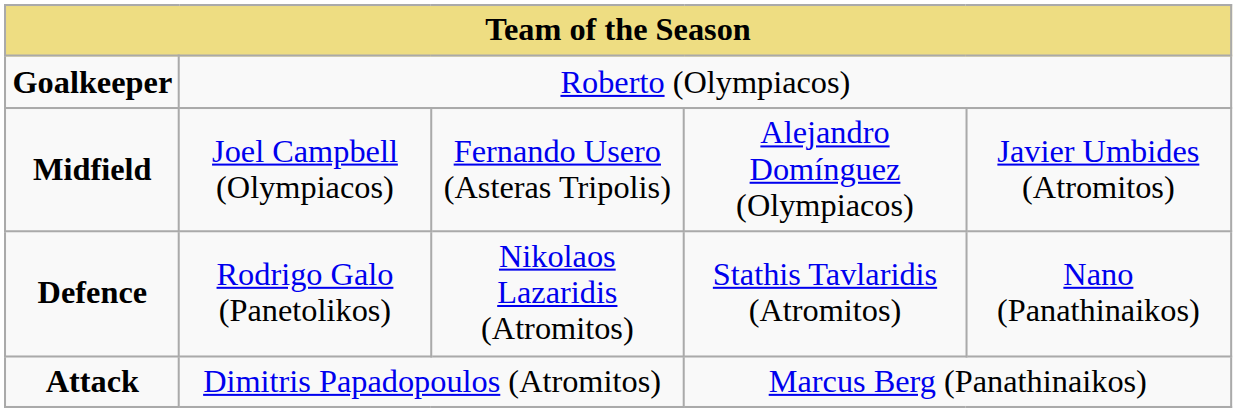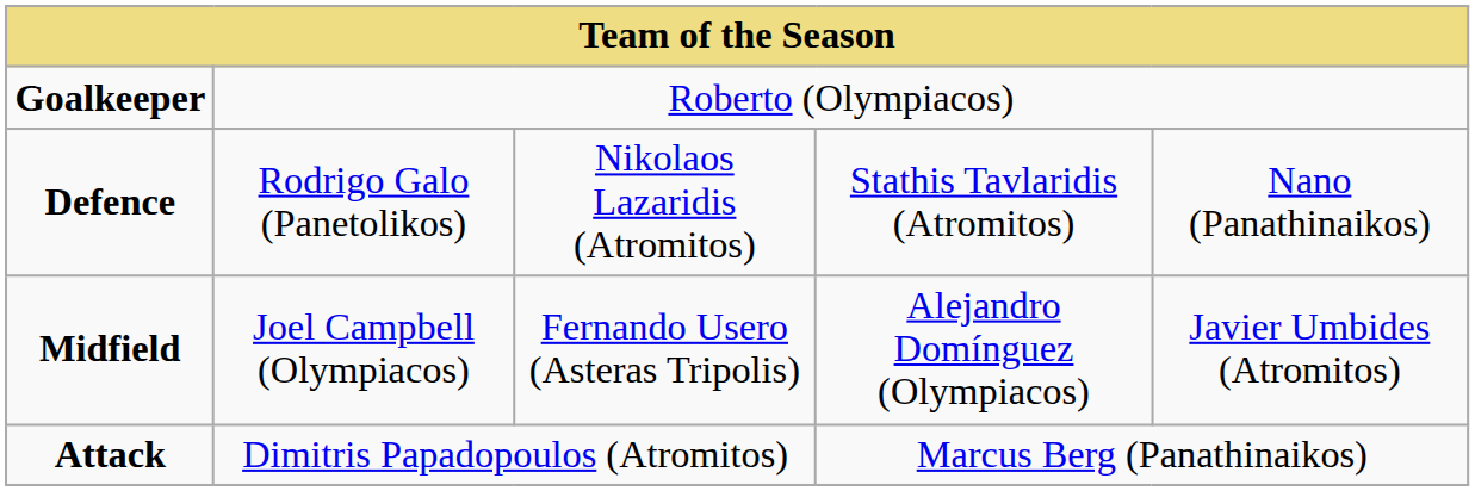rows swapped: Defence <-> Midfield
